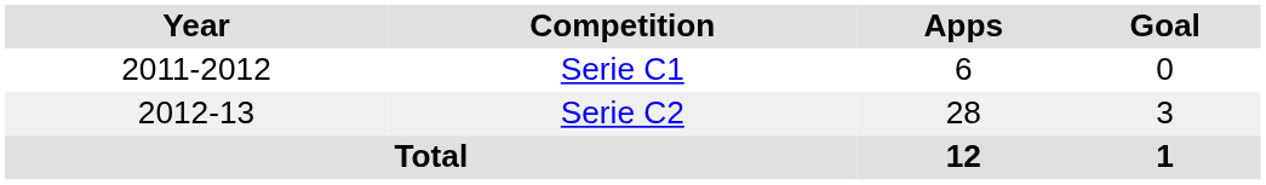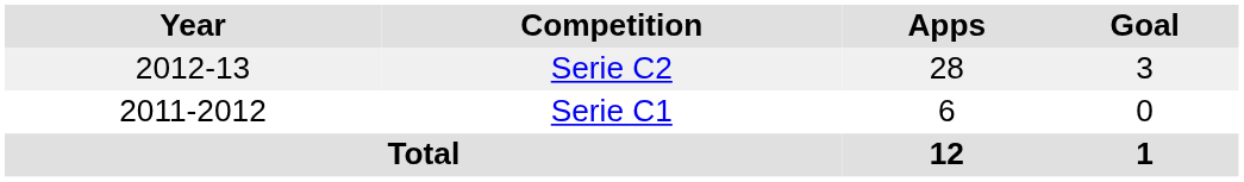rows swapped: Serie C1 <-> Serie C2
